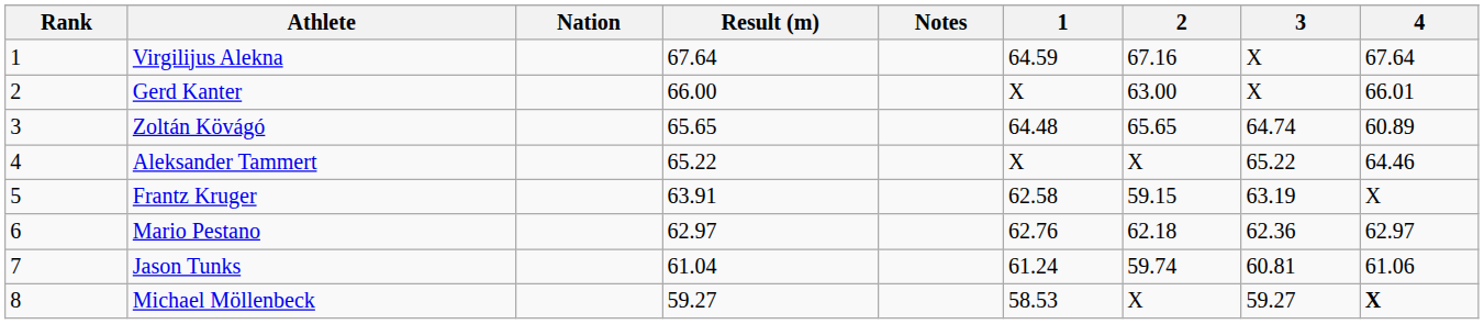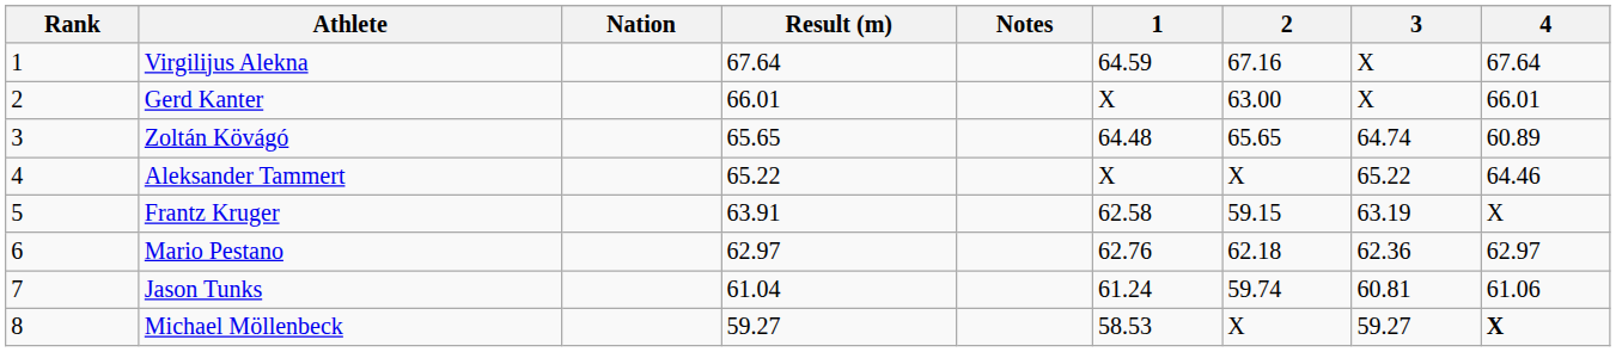Gerd Kanter | Result (m): 66.00 -> 66.01
